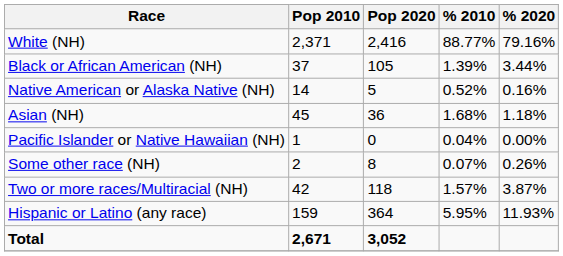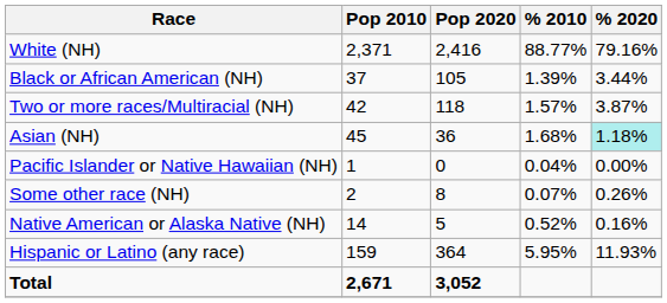rows swapped: Native American or Alaska Native (NH) <-> Two or more races/Multiracial (NH)
Asian (NH) | % 2020: no background -> paleturquoise background
